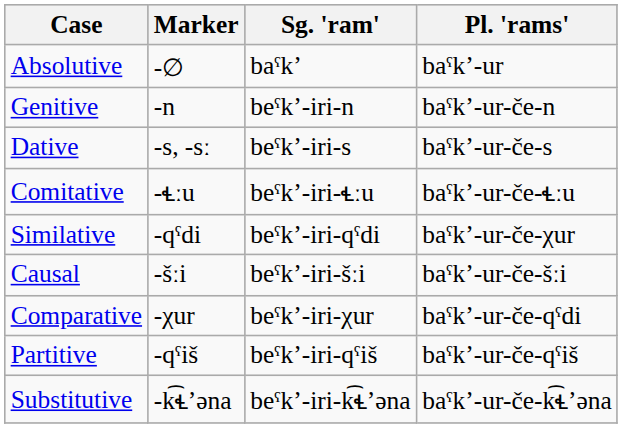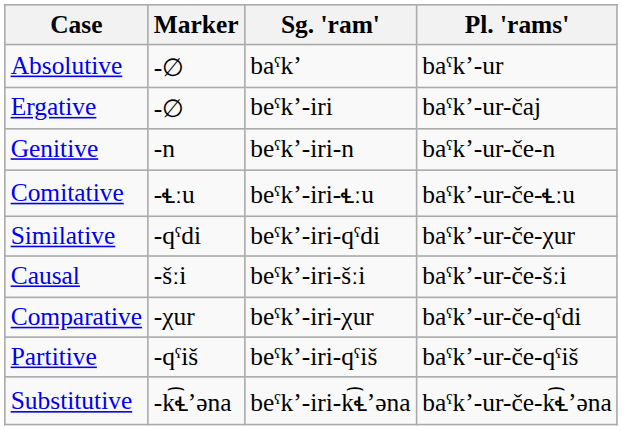+ row: Ergative | -∅ | beˤkʼ-iri | baˤkʼ-ur-čaj
- row: Dative | -s, -sː | beˤkʼ-iri-s | baˤkʼ-ur-če-s
